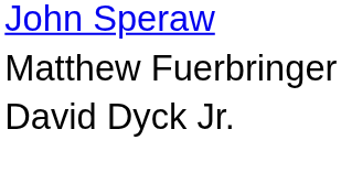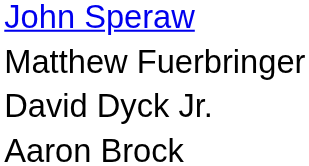+ row: Aaron Brock
